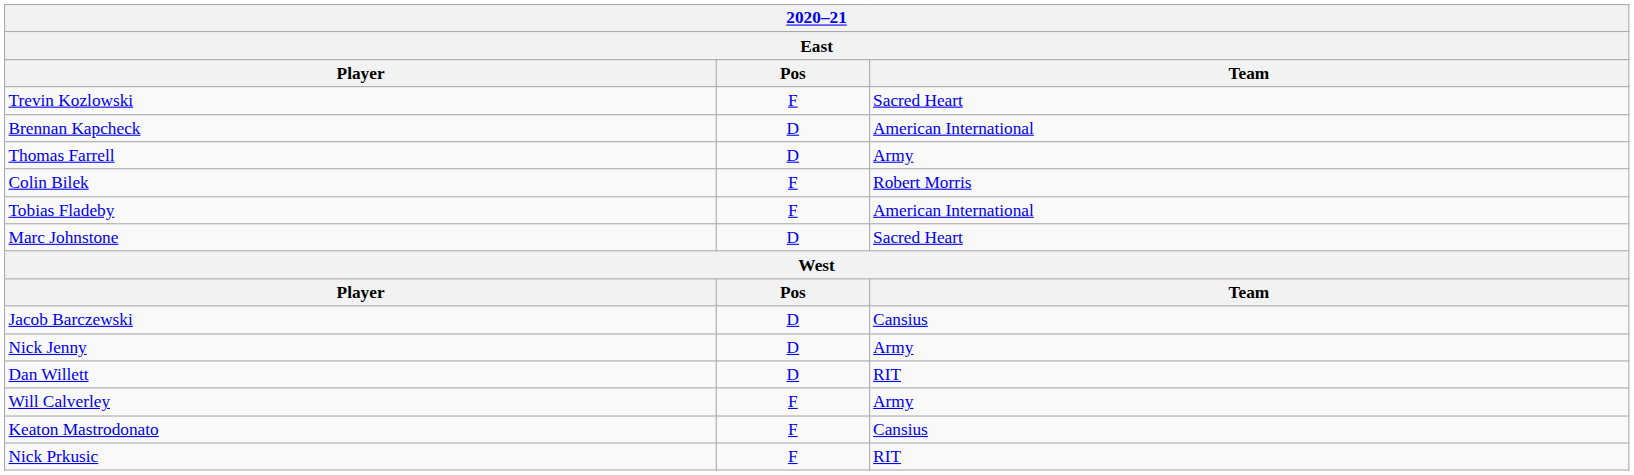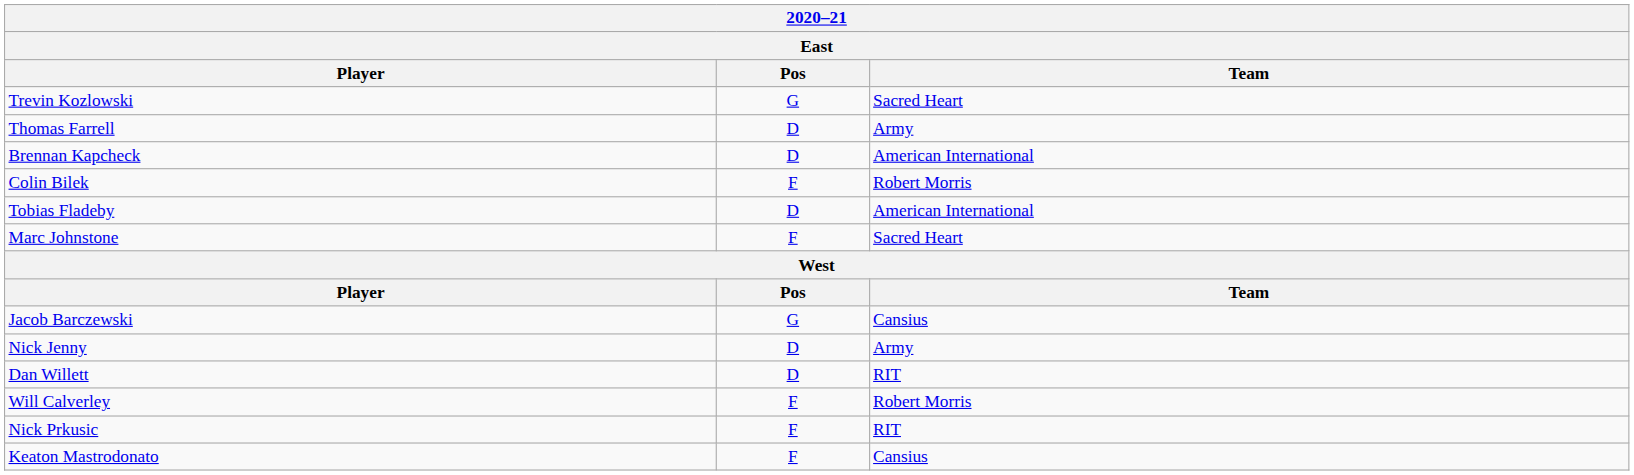Trevin Kozlowski | Pos: F -> G
rows swapped: Brennan Kapcheck <-> Thomas Farrell
Tobias Fladeby | Pos: F -> D
Marc Johnstone | Pos: D -> F
Jacob Barczewski | Pos: D -> G
Will Calverley | Team: Army -> Robert Morris
rows swapped: Nick Prkusic <-> Keaton Mastrodonato
